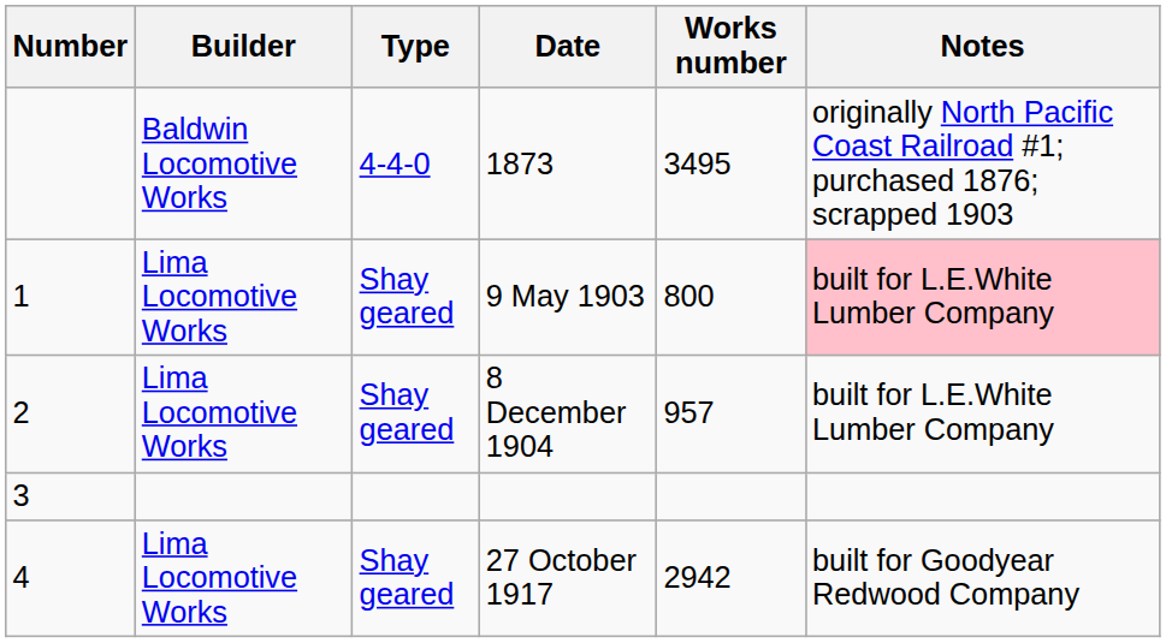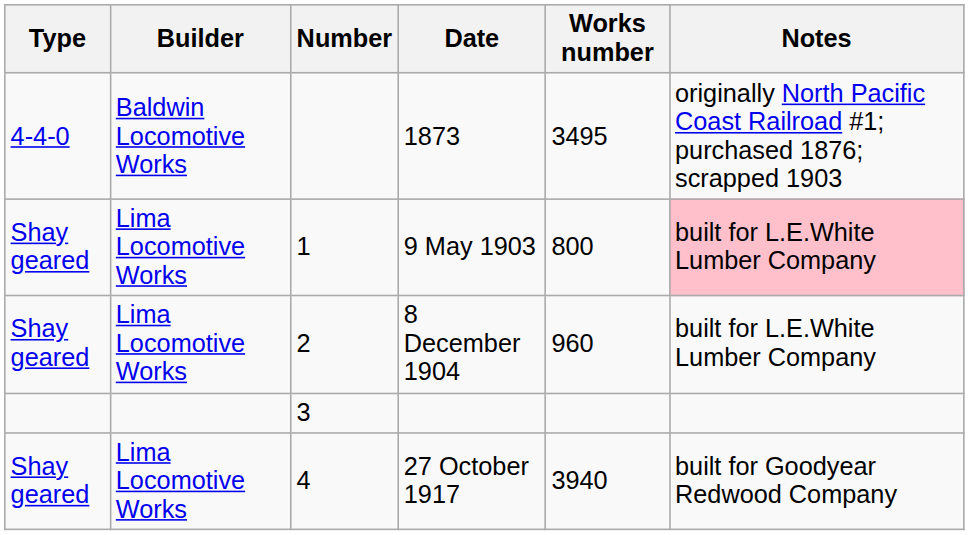columns swapped: Number <-> Type
8 December 1904 | Works number: 957 -> 960
27 October 1917 | Works number: 2942 -> 3940
